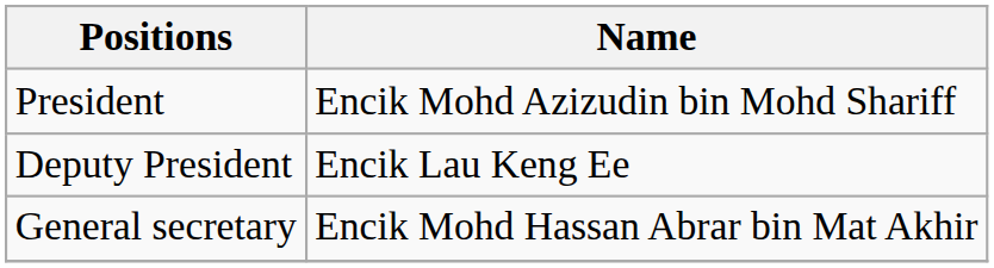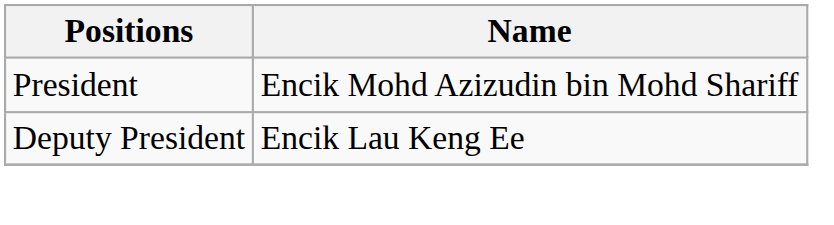- row: General secretary | Encik Mohd Hassan Abrar bin Mat Akhir
